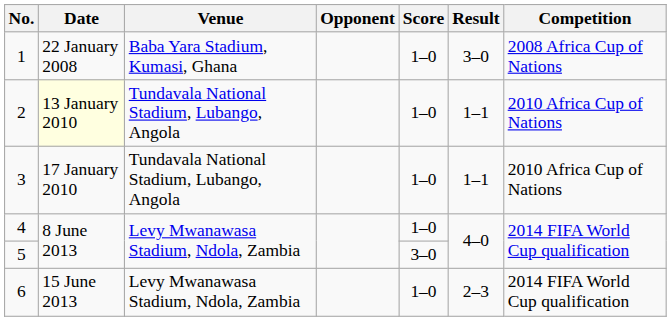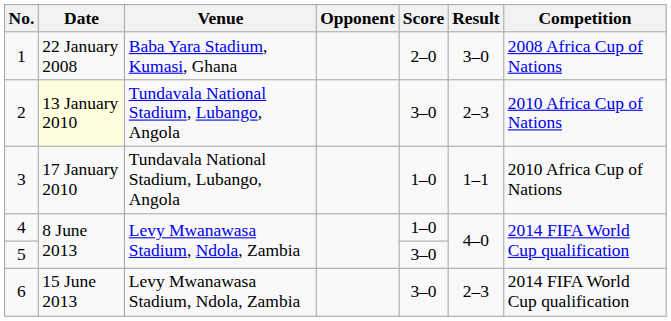1 | Score: 1–0 -> 2–0
2 | Score: 1–0 -> 3–0
2 | Result: 1–1 -> 2–3
6 | Score: 1–0 -> 3–0
